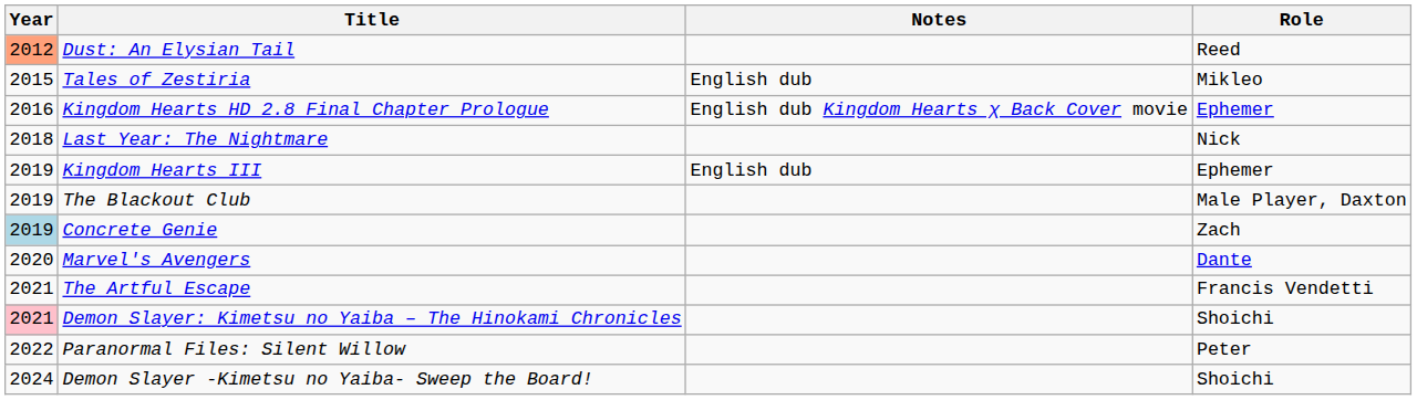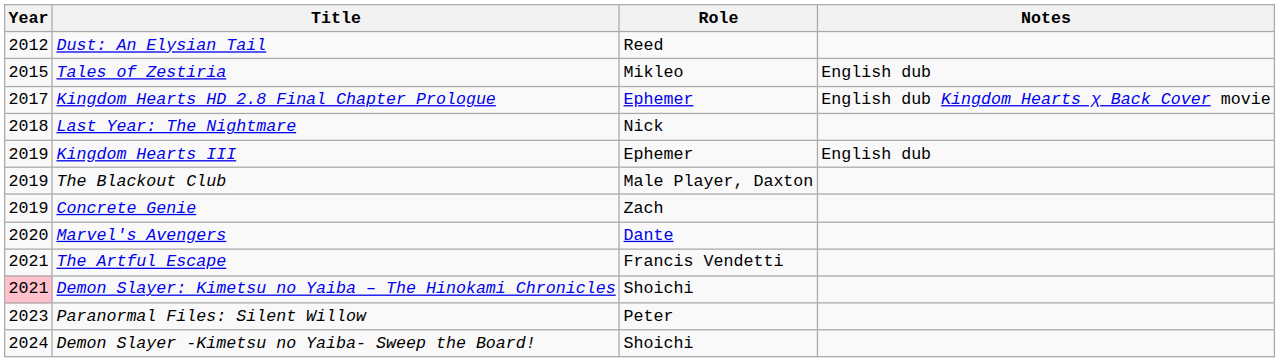columns swapped: Role <-> Notes
Dust: An Elysian Tail | Year: lightsalmon background -> no background
Kingdom Hearts HD 2.8 Final Chapter Prologue | Year: 2016 -> 2017
Concrete Genie | Year: lightblue background -> no background
Paranormal Files: Silent Willow | Year: 2022 -> 2023
